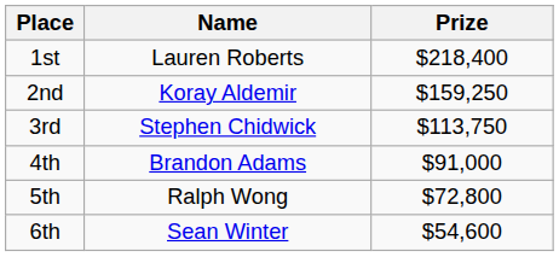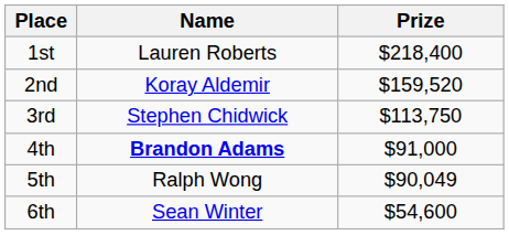2nd | Prize: $159,250 -> $159,520
4th | Name: normal -> bold
5th | Prize: $72,800 -> $90,049
